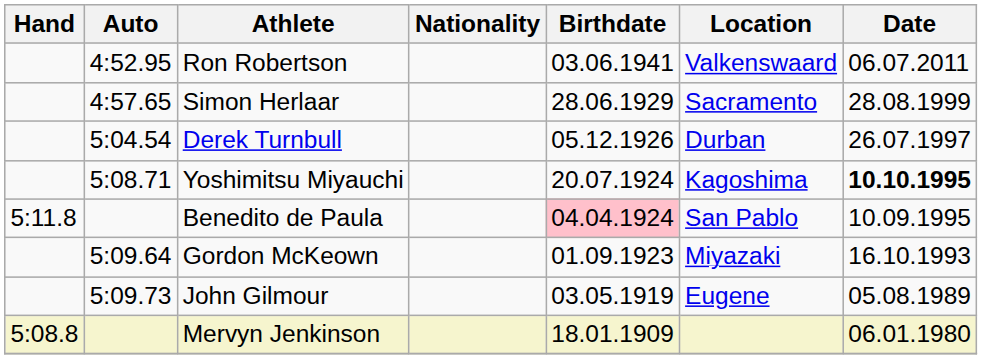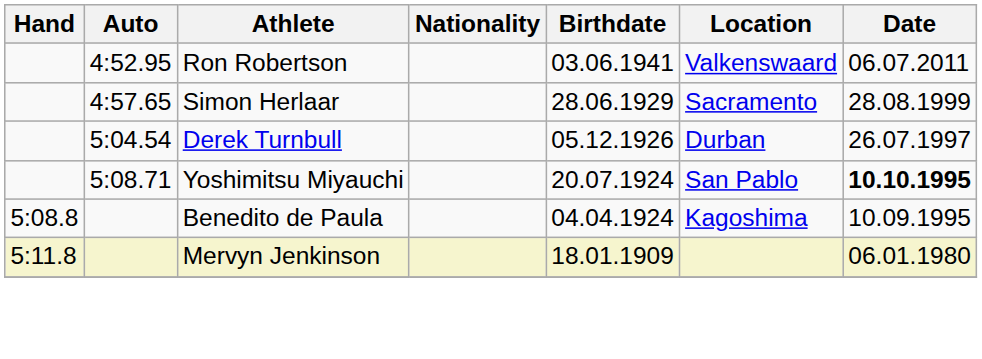Yoshimitsu Miyauchi | Location: Kagoshima -> San Pablo
Benedito de Paula | Hand: 5:11.8 -> 5:08.8
Benedito de Paula | Birthdate: pink background -> no background
Benedito de Paula | Location: San Pablo -> Kagoshima
- row: 5:09.64 | Gordon McKeown | 01.09.1923 | Miyazaki | 16.10.1993
- row: 5:09.73 | John Gilmour | 03.05.1919 | Eugene | 05.08.1989
Mervyn Jenkinson | Hand: 5:08.8 -> 5:11.8
